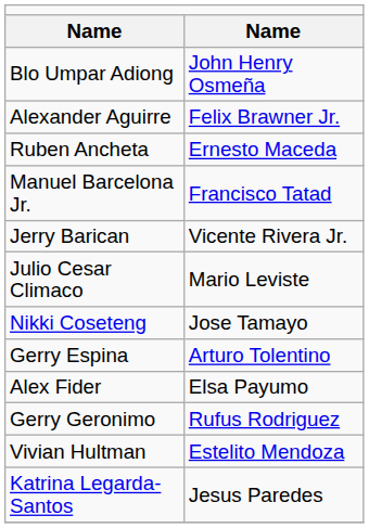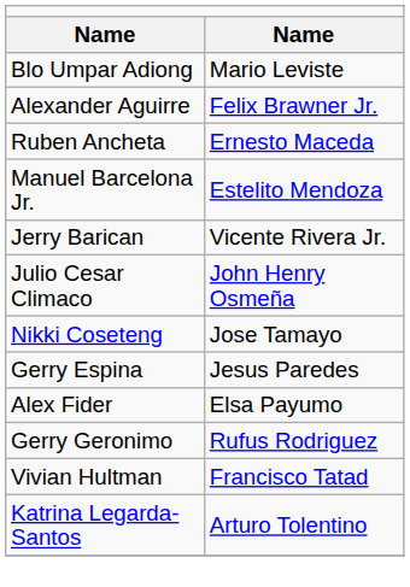Blo Umpar Adiong | column 2: John Henry Osmeña -> Mario Leviste
Manuel Barcelona Jr. | column 2: Francisco Tatad -> Estelito Mendoza
Julio Cesar Climaco | column 2: Mario Leviste -> John Henry Osmeña
Gerry Espina | column 2: Arturo Tolentino -> Jesus Paredes
Vivian Hultman | column 2: Estelito Mendoza -> Francisco Tatad
Katrina Legarda-Santos | column 2: Jesus Paredes -> Arturo Tolentino
